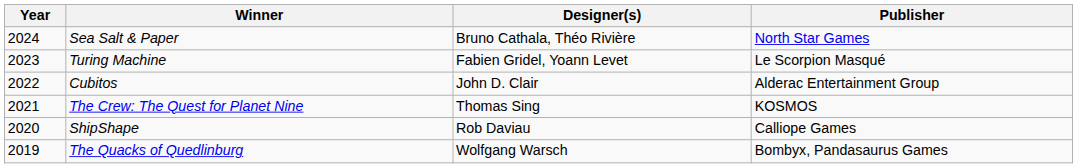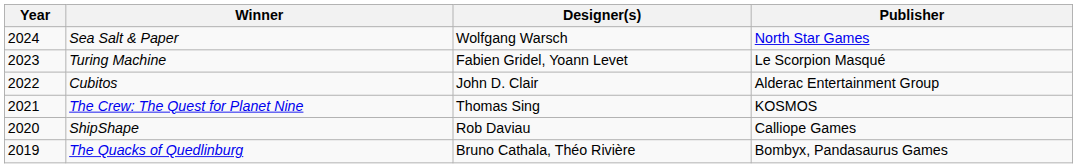Sea Salt & Paper | Designer(s): Bruno Cathala, Théo Rivière -> Wolfgang Warsch
The Quacks of Quedlinburg | Designer(s): Wolfgang Warsch -> Bruno Cathala, Théo Rivière
